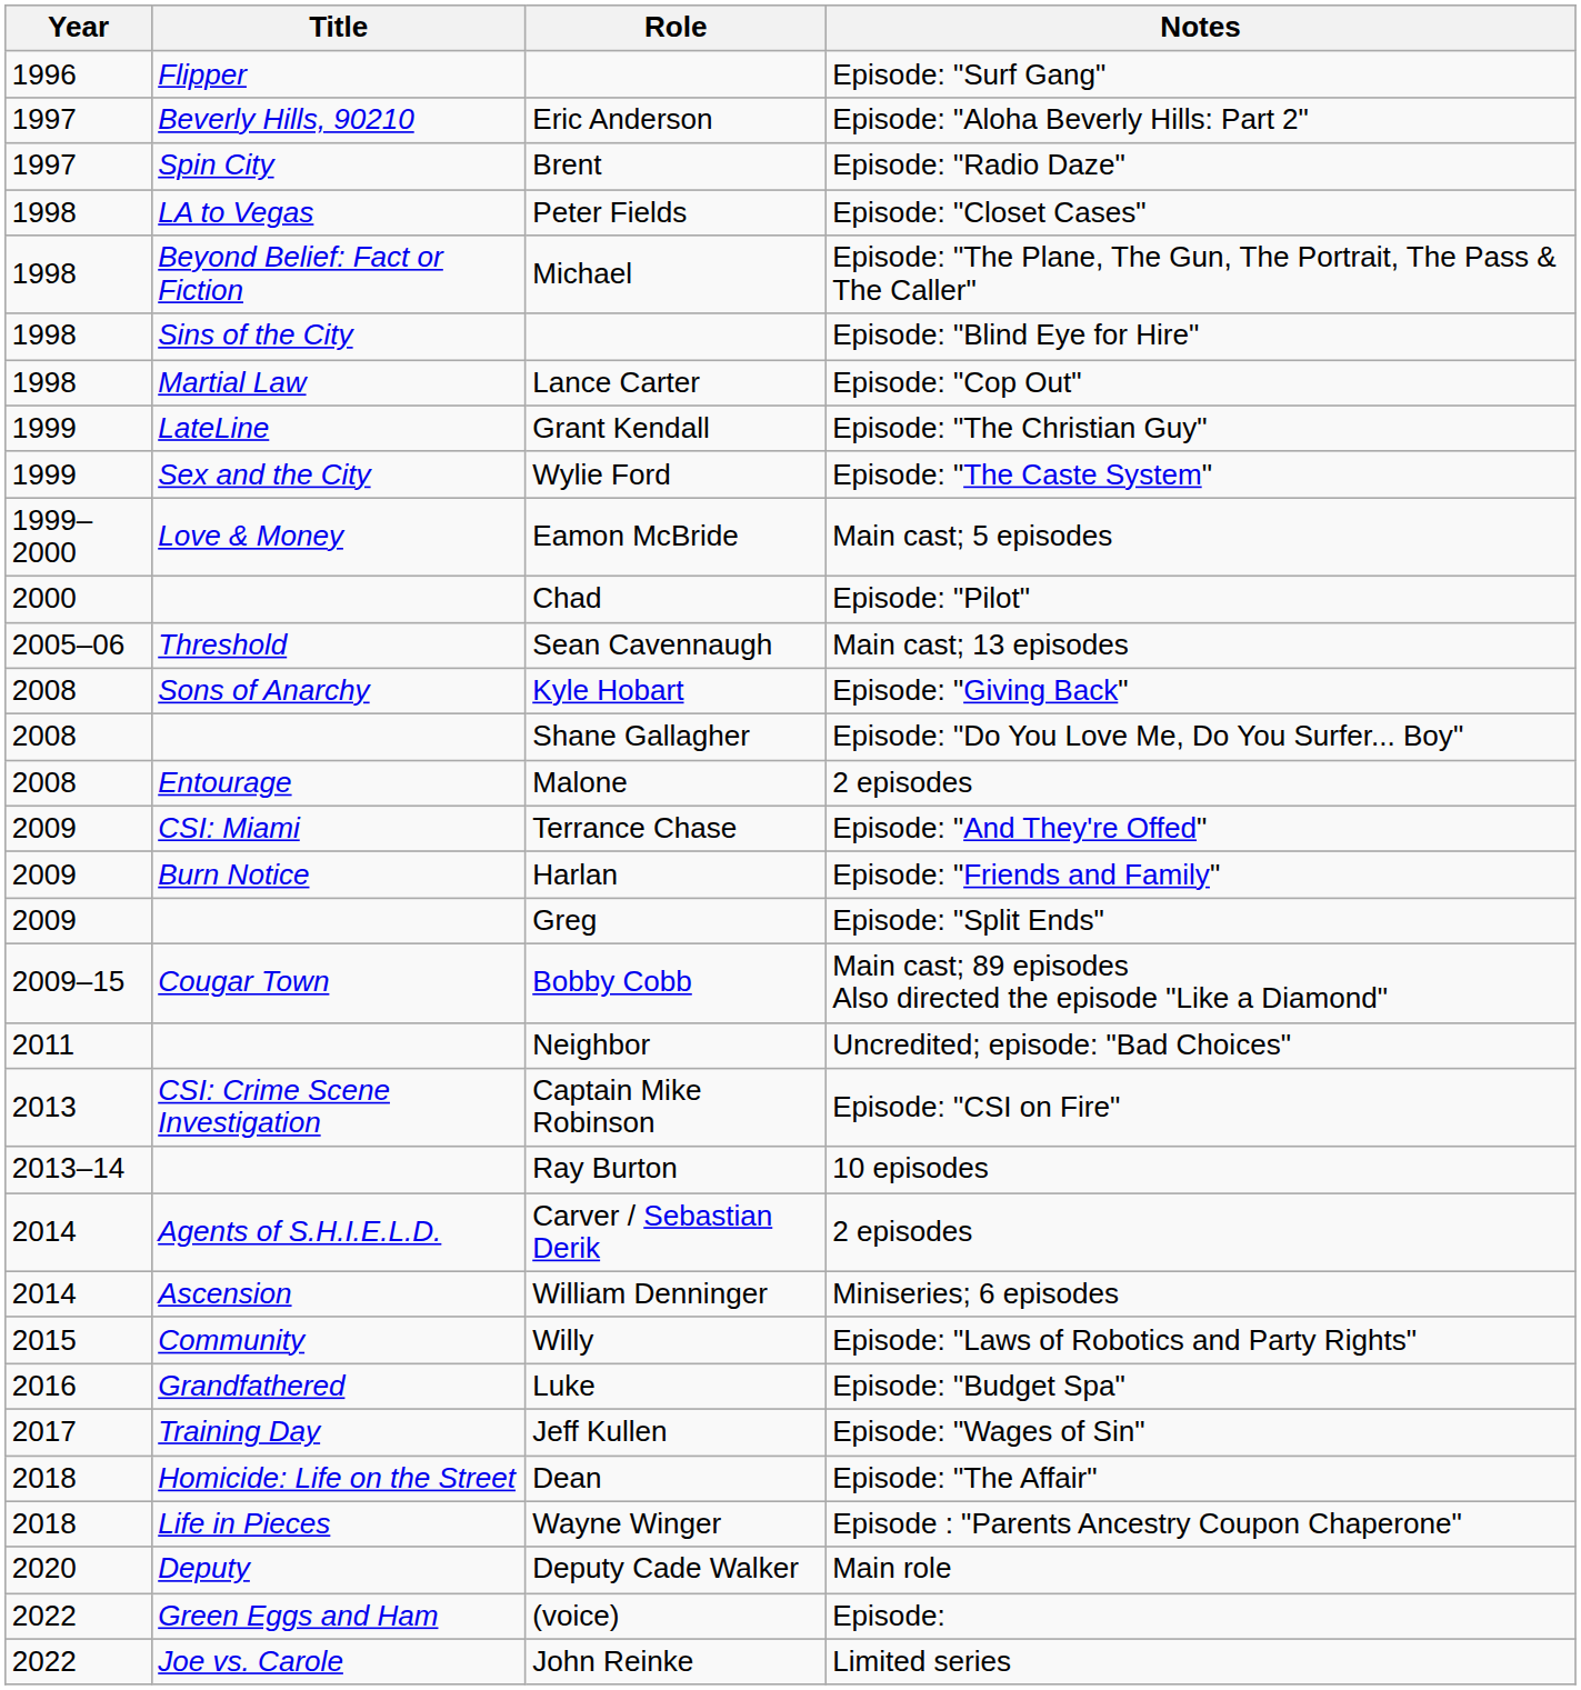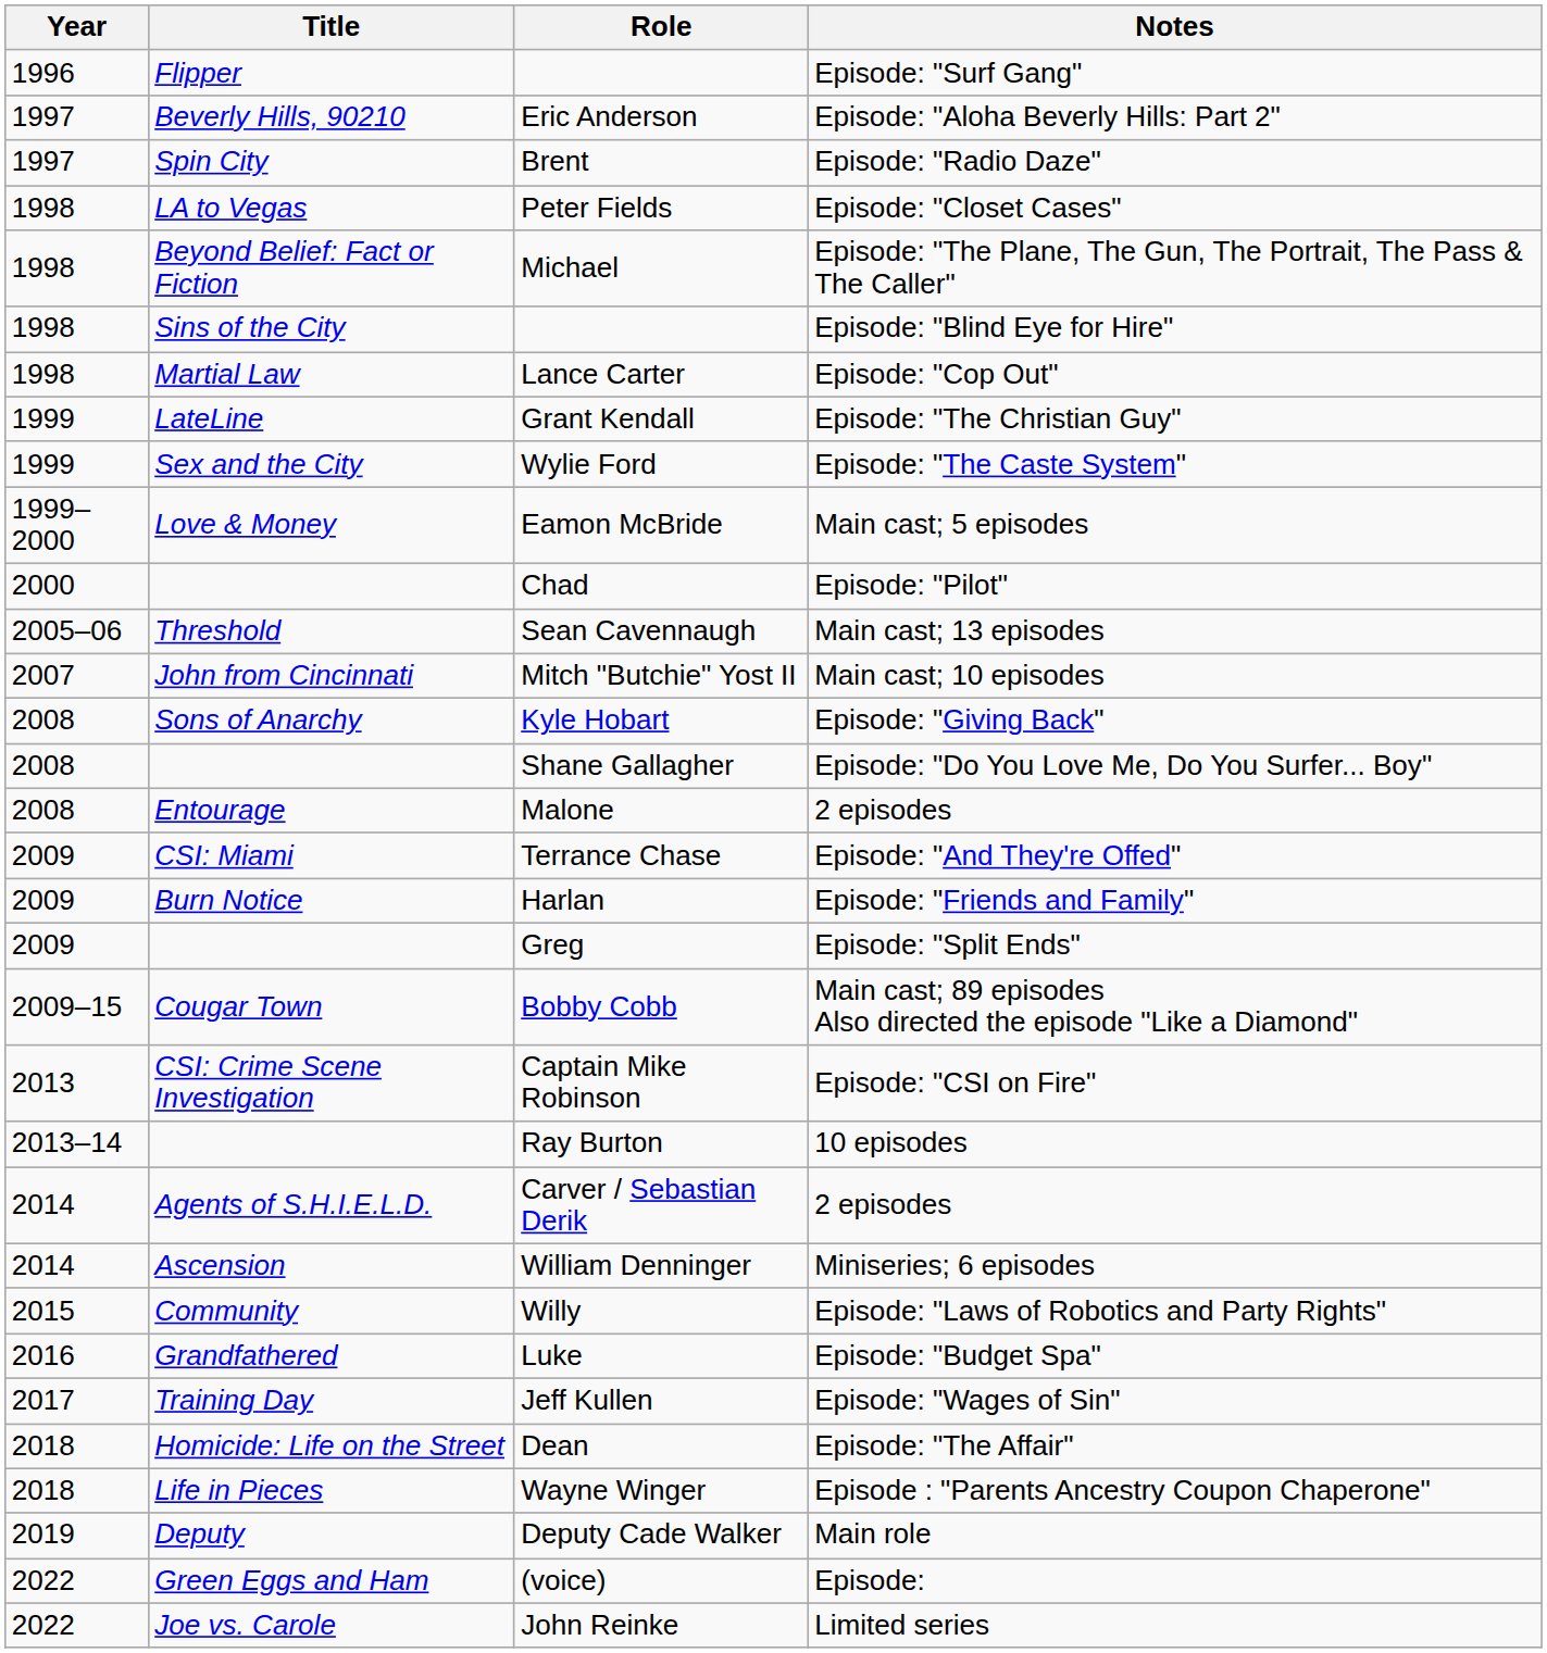+ row: 2007 | John from Cincinnati | Mitch "Butchie" Yost II | Main cast; 10 episodes
- row: 2011 | Neighbor | Uncredited; episode: "Bad Choices"
Deputy Cade Walker | Year: 2020 -> 2019
